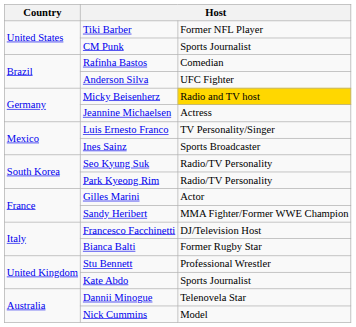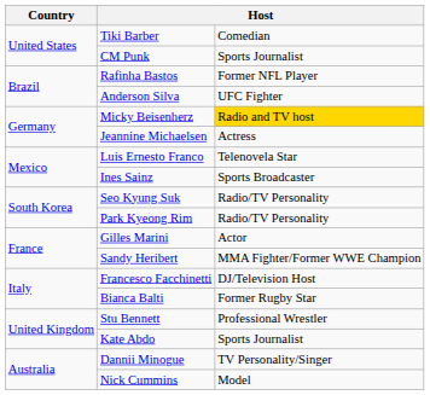Tiki Barber | column 3: Former NFL Player -> Comedian
Rafinha Bastos | column 3: Comedian -> Former NFL Player
Luis Ernesto Franco | column 3: TV Personality/Singer -> Telenovela Star
Dannii Minogue | column 3: Telenovela Star -> TV Personality/Singer
